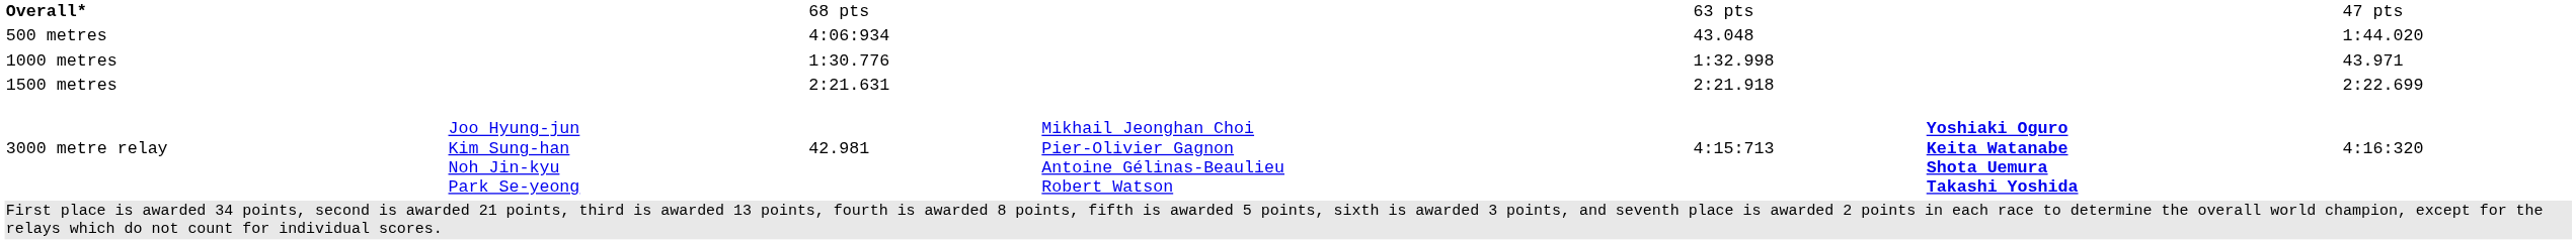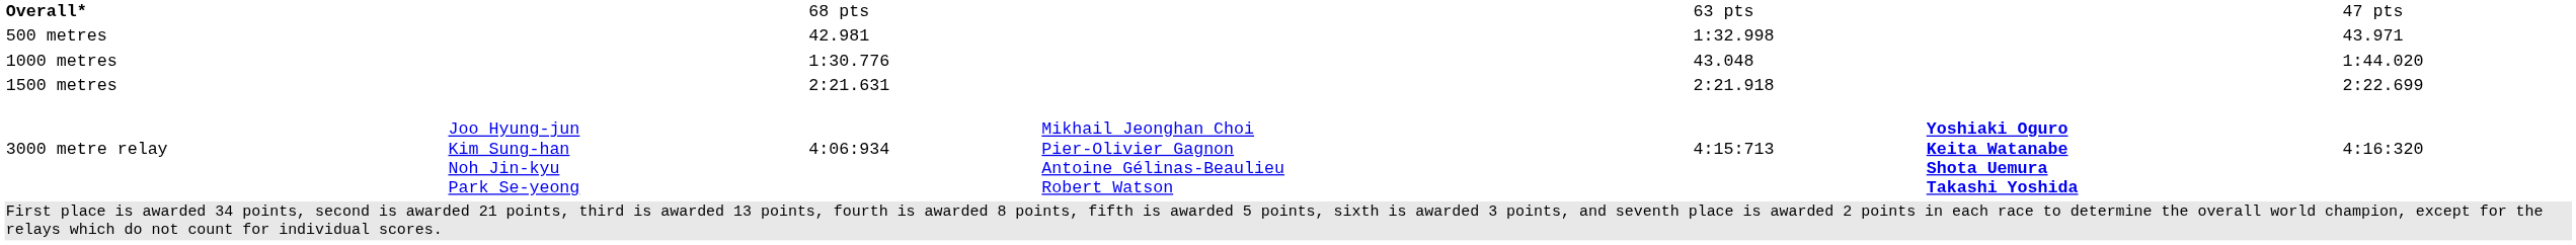500 metres | column 3: 4:06:934 -> 42.981
500 metres | column 5: 43.048 -> 1:32.998
500 metres | column 7: 1:44.020 -> 43.971
1000 metres | column 5: 1:32.998 -> 43.048
1000 metres | column 7: 43.971 -> 1:44.020
3000 metre relay | column 3: 42.981 -> 4:06:934
